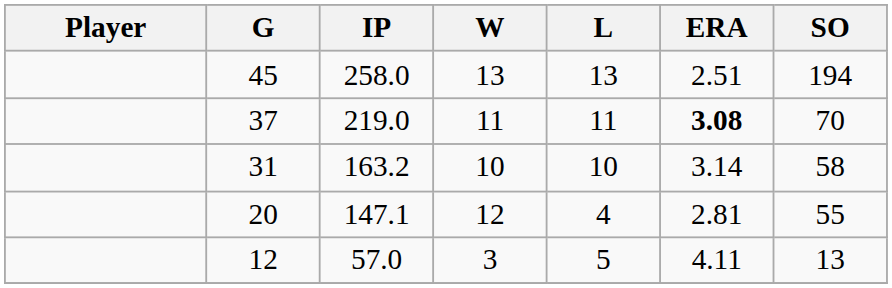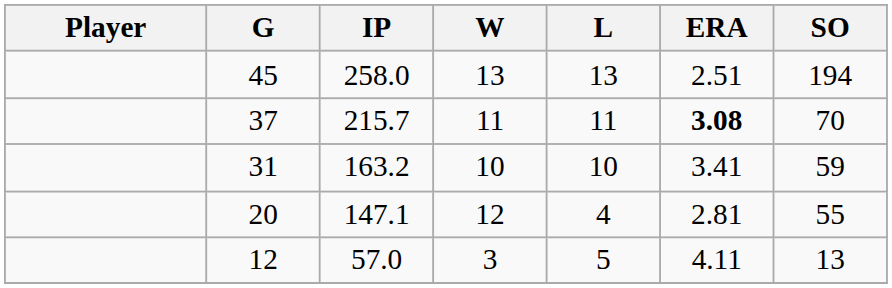37 | IP: 219.0 -> 215.7
31 | ERA: 3.14 -> 3.41
31 | SO: 58 -> 59
